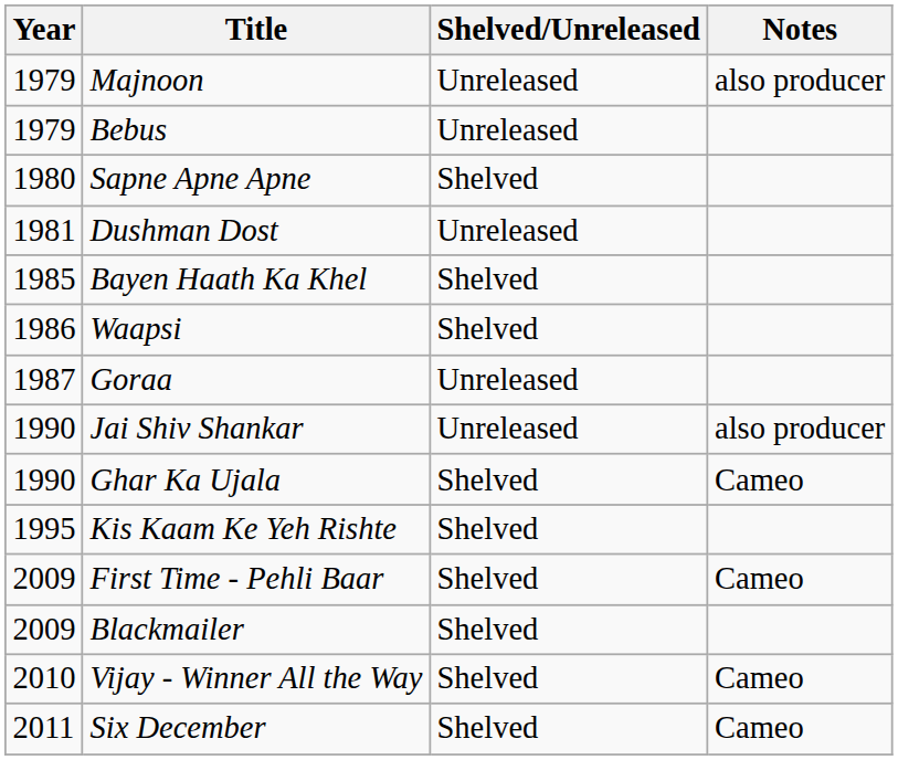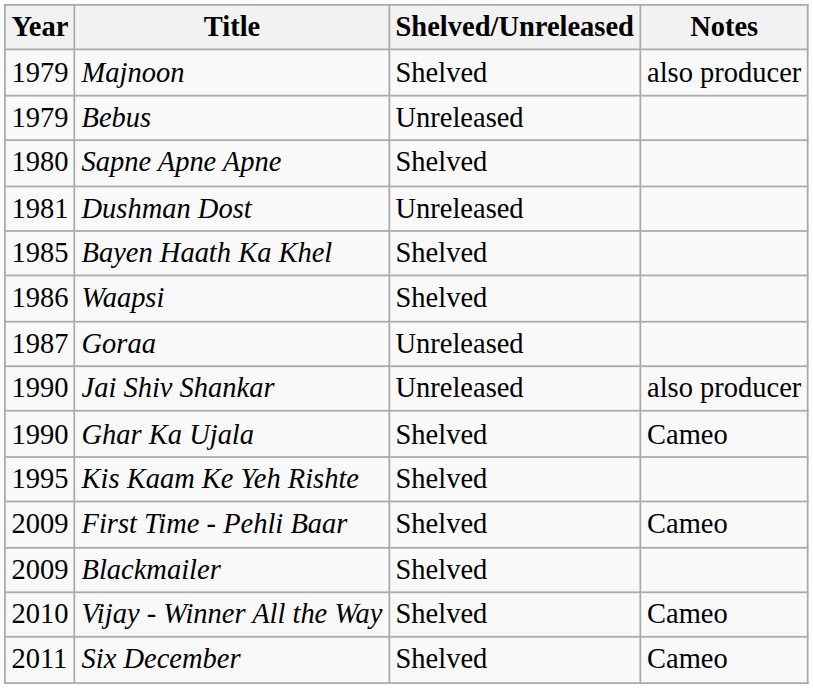Majnoon | Shelved/Unreleased: Unreleased -> Shelved
